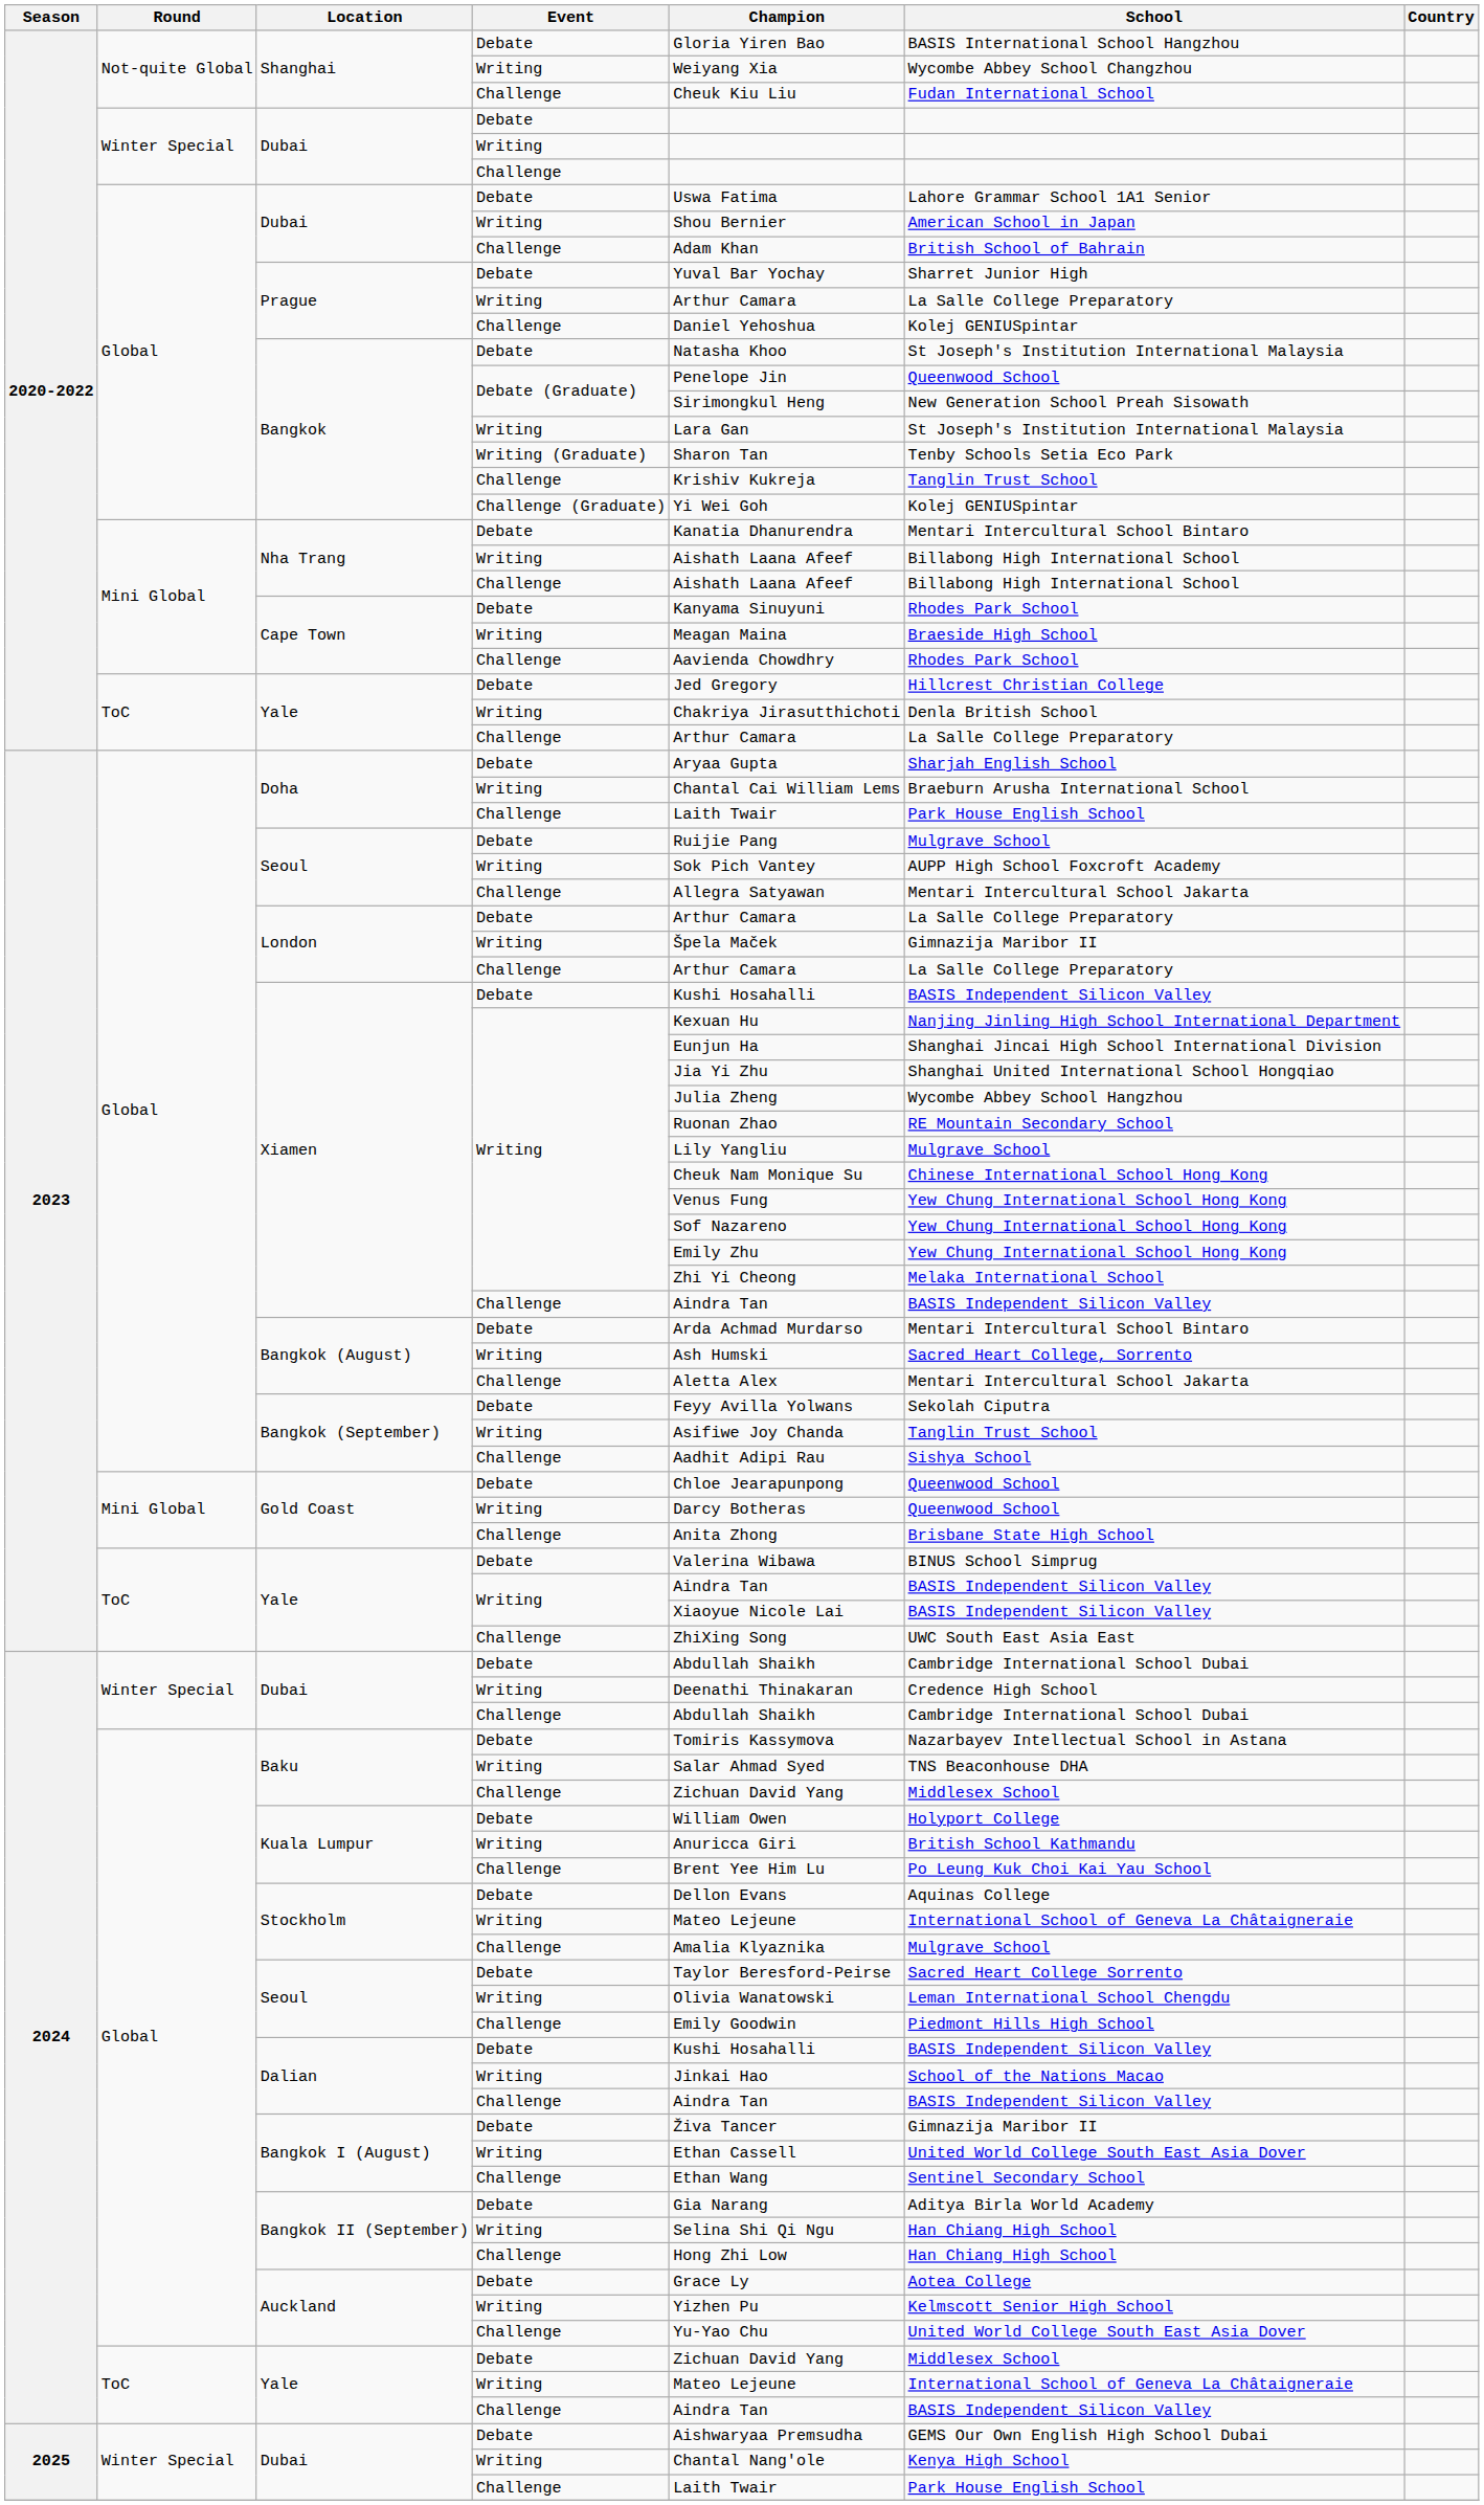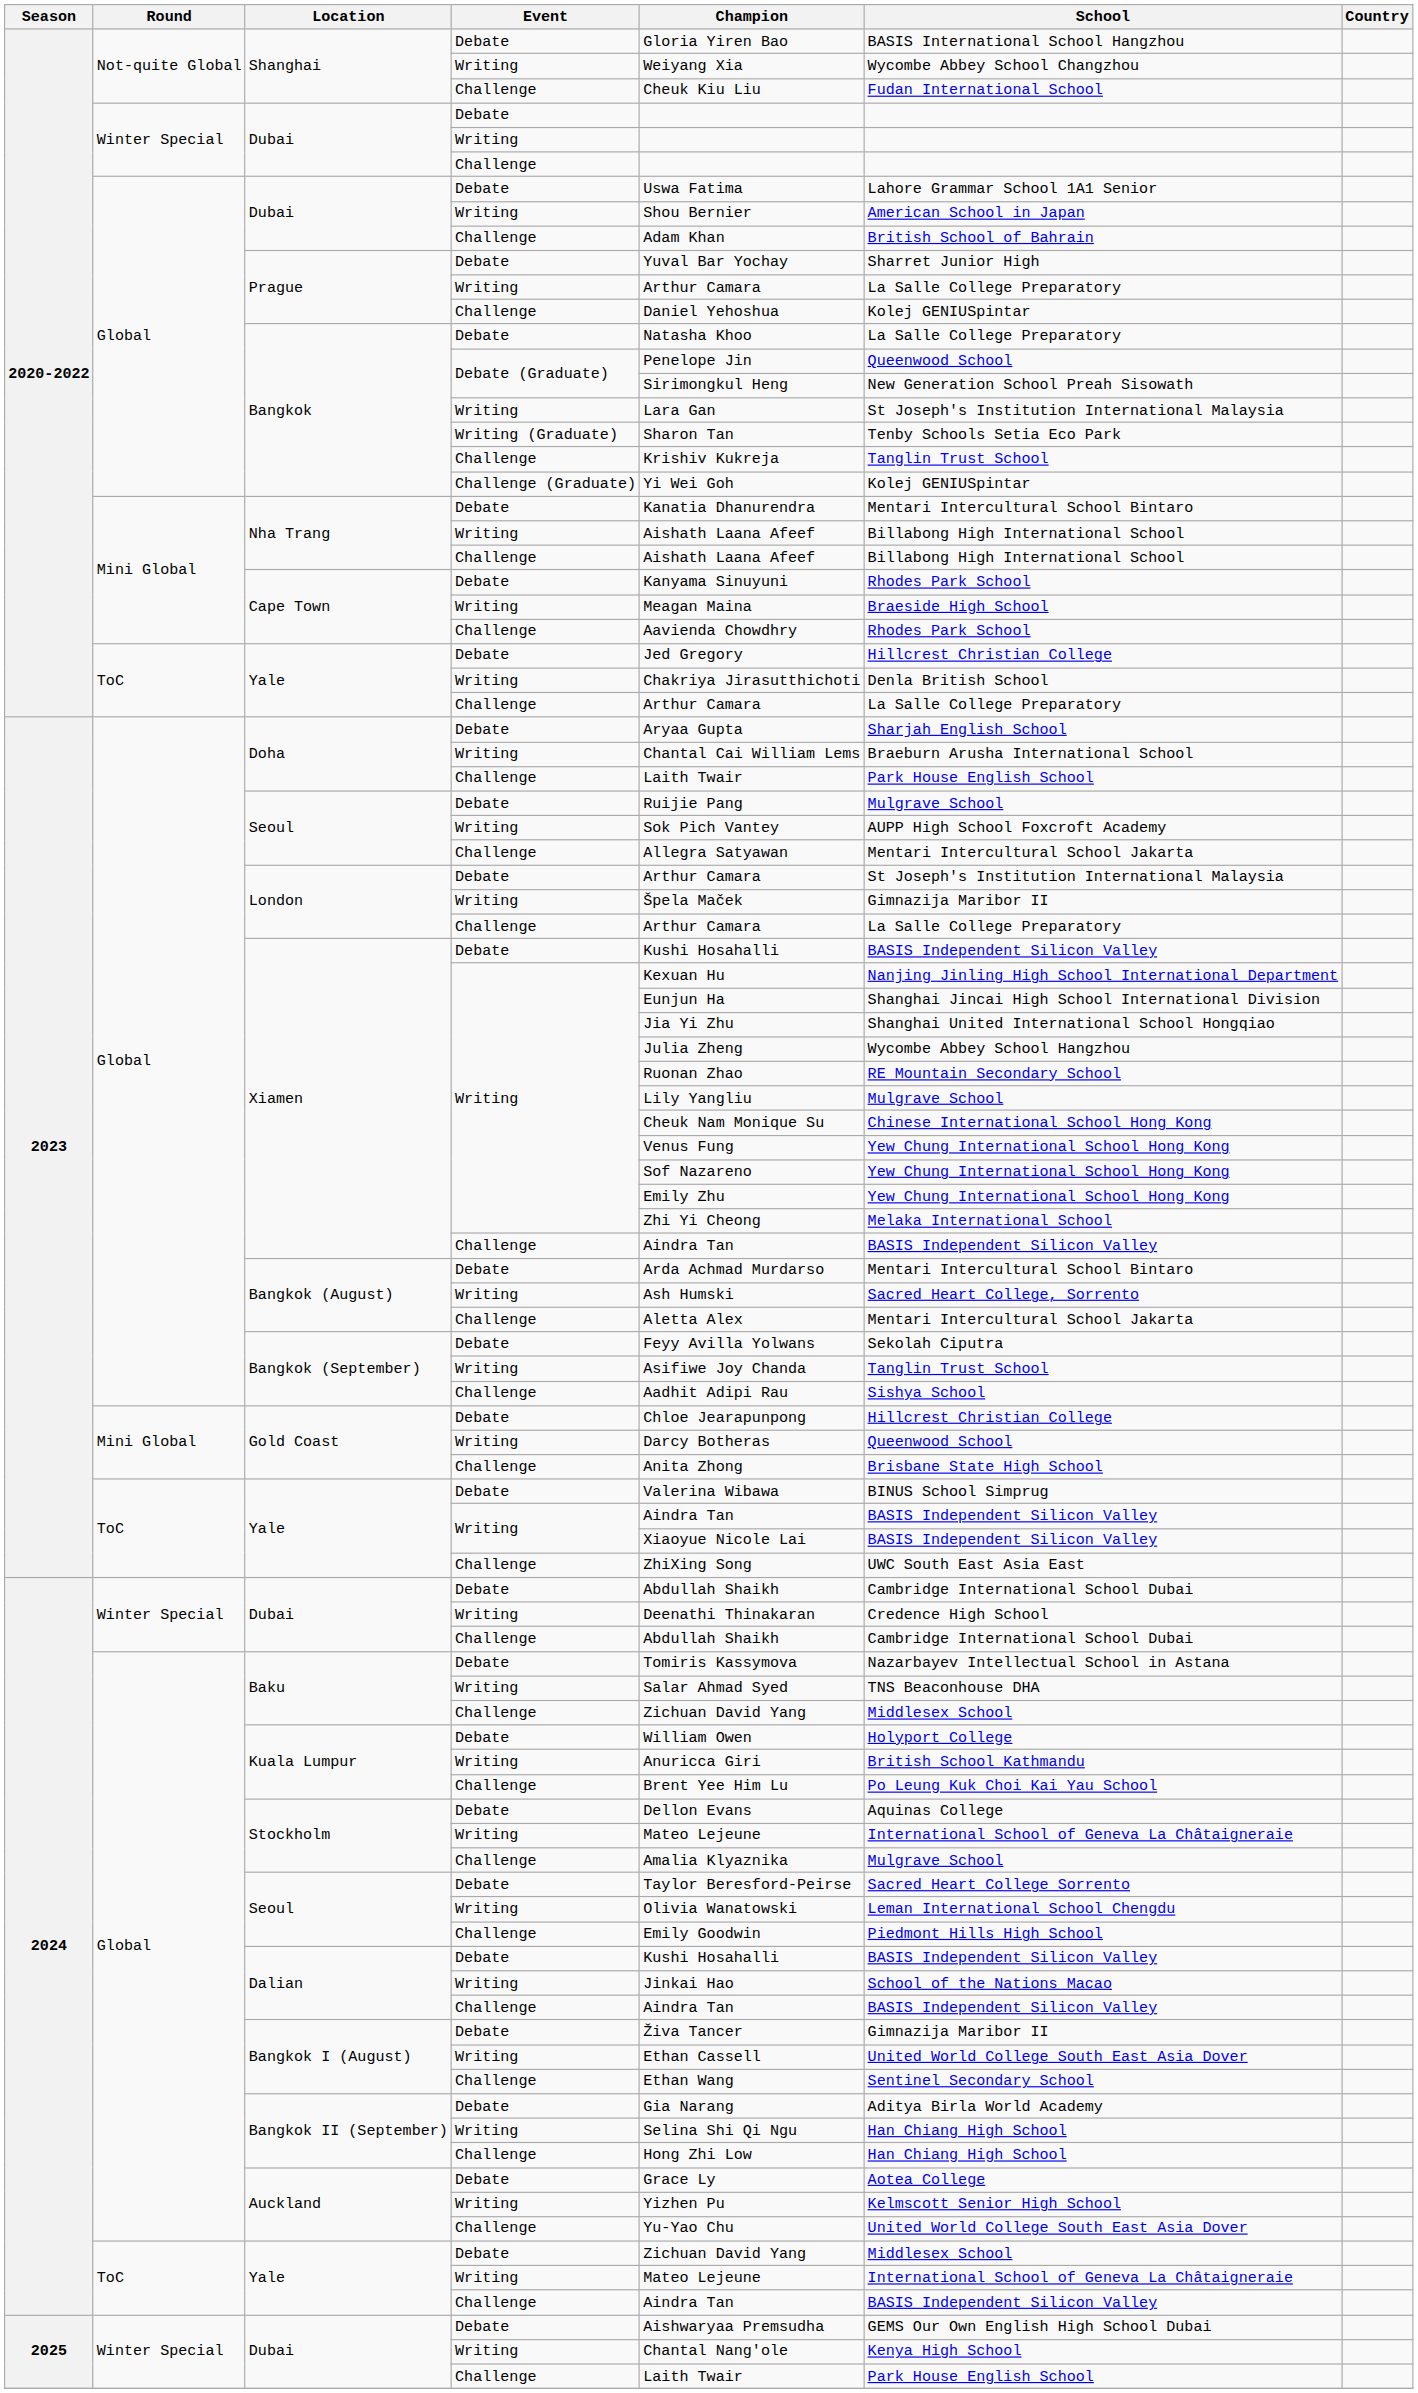Bangkok / Debate | School: St Joseph's Institution International Malaysia -> La Salle College Preparatory
London / Debate | School: La Salle College Preparatory -> St Joseph's Institution International Malaysia
Gold Coast / Debate | School: Queenwood School -> Hillcrest Christian College
